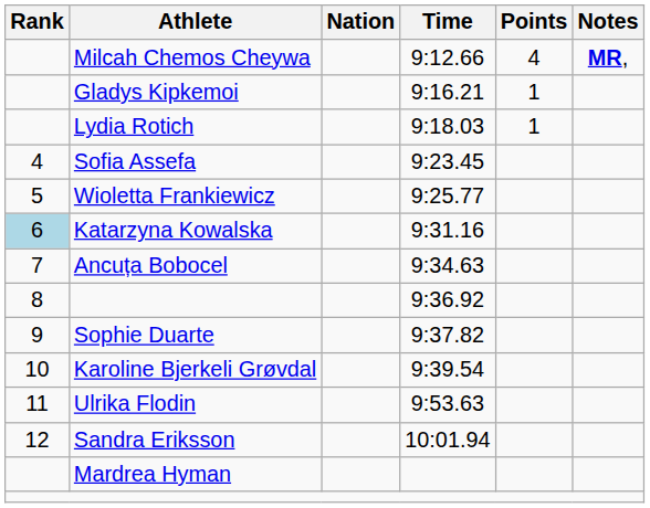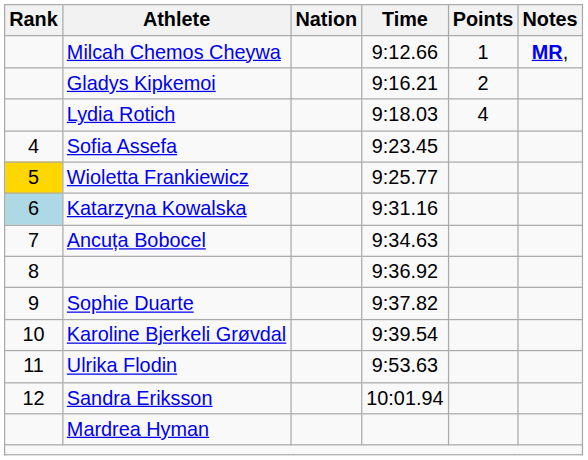Milcah Chemos Cheywa | Points: 4 -> 1
Gladys Kipkemoi | Points: 1 -> 2
Lydia Rotich | Points: 1 -> 4
Wioletta Frankiewicz | Rank: no background -> gold background
